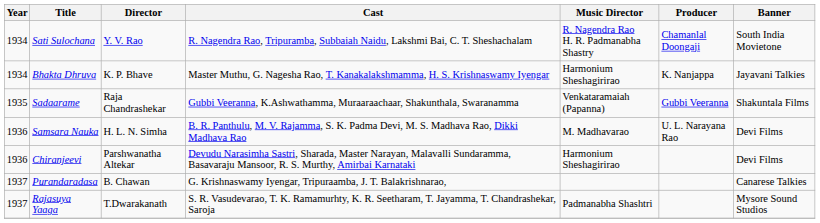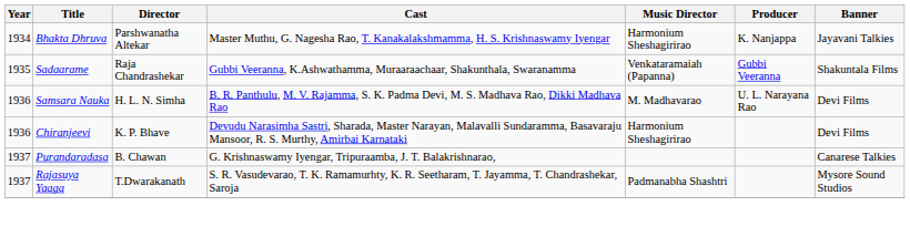- row: 1934 | Sati Sulochana | Y. V. Rao | R. Nagendra Rao, Tripuramba, Subbaiah Naidu, Lakshmi Bai, C. T. Sheshachalam | R. Nagendra Rao H. R. Padmanabha Shastry | Chamanlal Doongaji | South India Movietone
Bhakta Dhruva | Director: K. P. Bhave -> Parshwanatha Altekar
Chiranjeevi | Director: Parshwanatha Altekar -> K. P. Bhave
